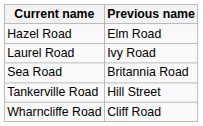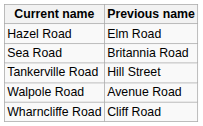- row: Laurel Road | Ivy Road
+ row: Walpole Road | Avenue Road
